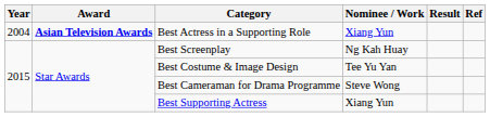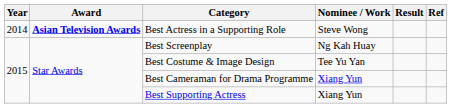Best Actress in a Supporting Role | Year: 2004 -> 2014
Best Actress in a Supporting Role | Nominee / Work: Xiang Yun -> Steve Wong
Best Cameraman for Drama Programme | Nominee / Work: Steve Wong -> Xiang Yun
